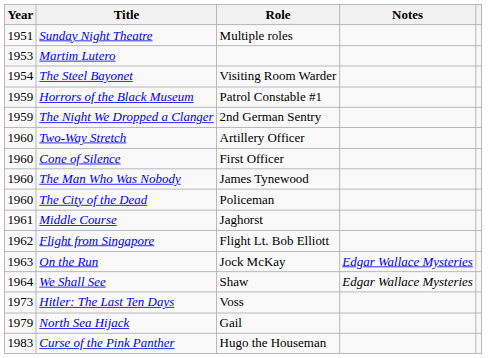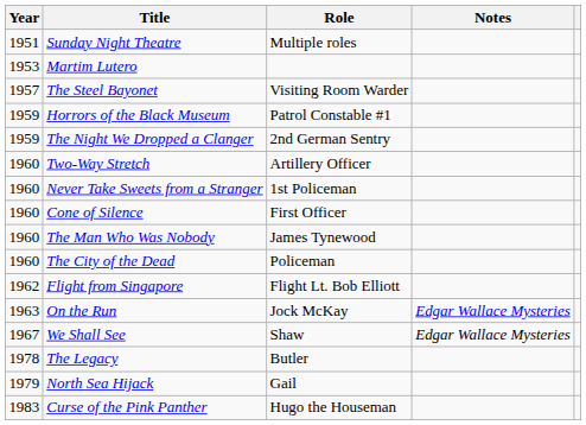The Steel Bayonet | Year: 1954 -> 1957
+ row: 1960 | Never Take Sweets from a Stranger | 1st Policeman
- row: 1961 | Middle Course | Jaghorst
We Shall See | Year: 1964 -> 1967
- row: 1973 | Hitler: The Last Ten Days | Voss
+ row: 1978 | The Legacy | Butler
